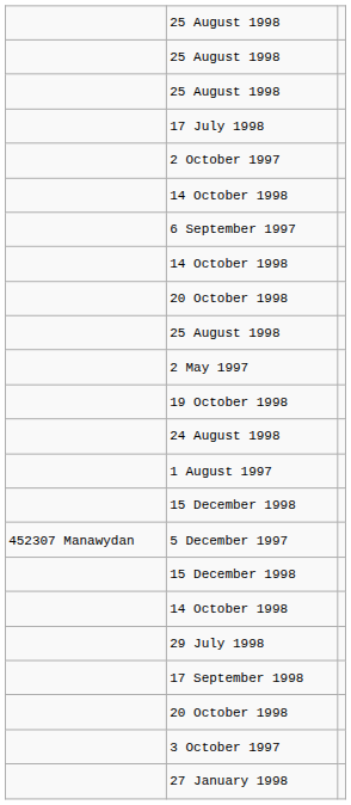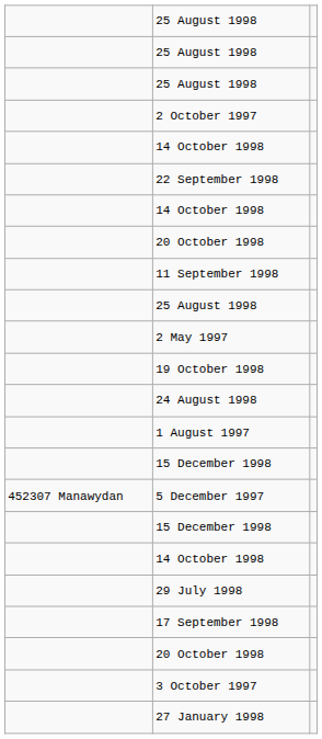- row: 17 July 1998
- row: 6 September 1997
+ row: 22 September 1998
+ row: 11 September 1998
